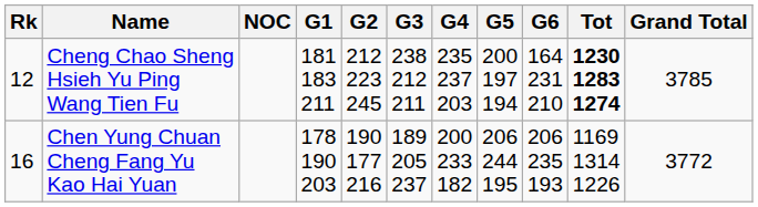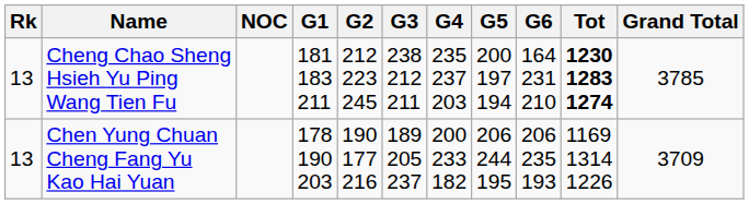Cheng Chao Sheng Hsieh Yu Ping Wang Tien Fu | Rk: 12 -> 13
Chen Yung Chuan Cheng Fang Yu Kao Hai Yuan | Rk: 16 -> 13
Chen Yung Chuan Cheng Fang Yu Kao Hai Yuan | Grand Total: 3772 -> 3709
